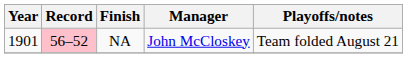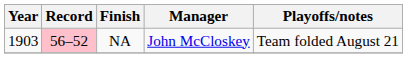NA | Year: 1901 -> 1903
